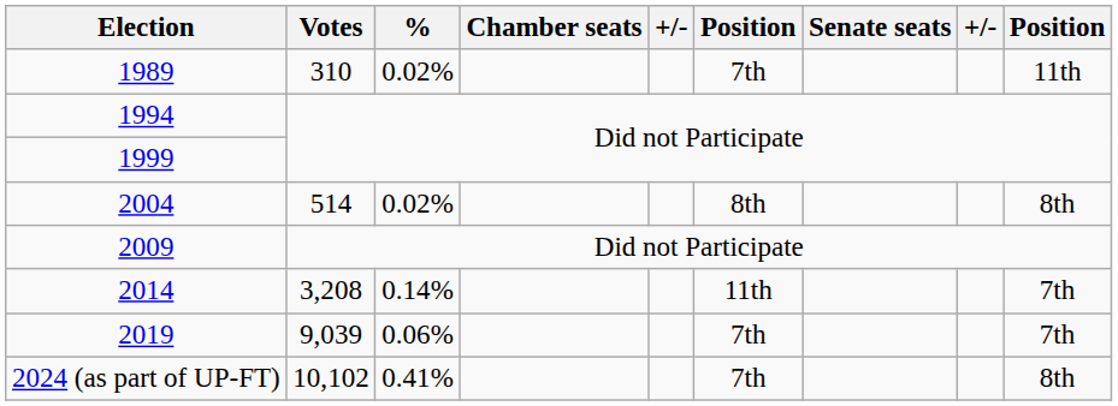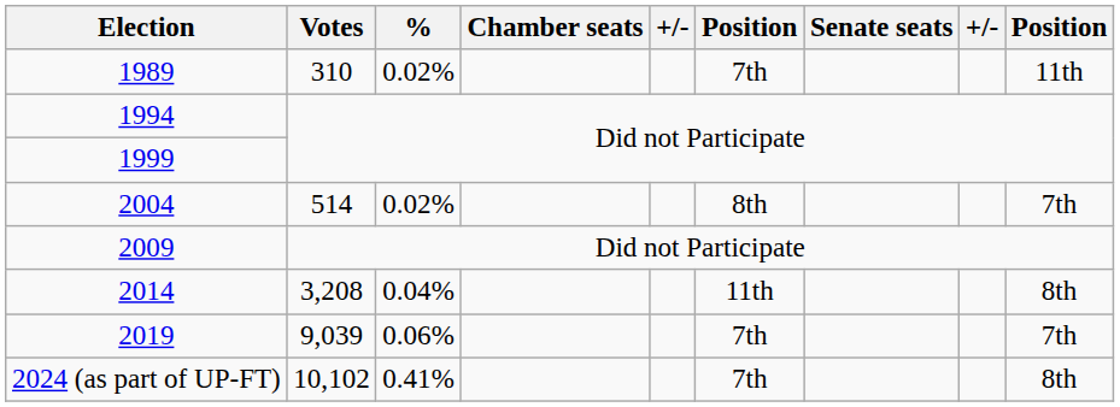2004 | column 9: 8th -> 7th
2014 | %: 0.14% -> 0.04%
2014 | column 9: 7th -> 8th
